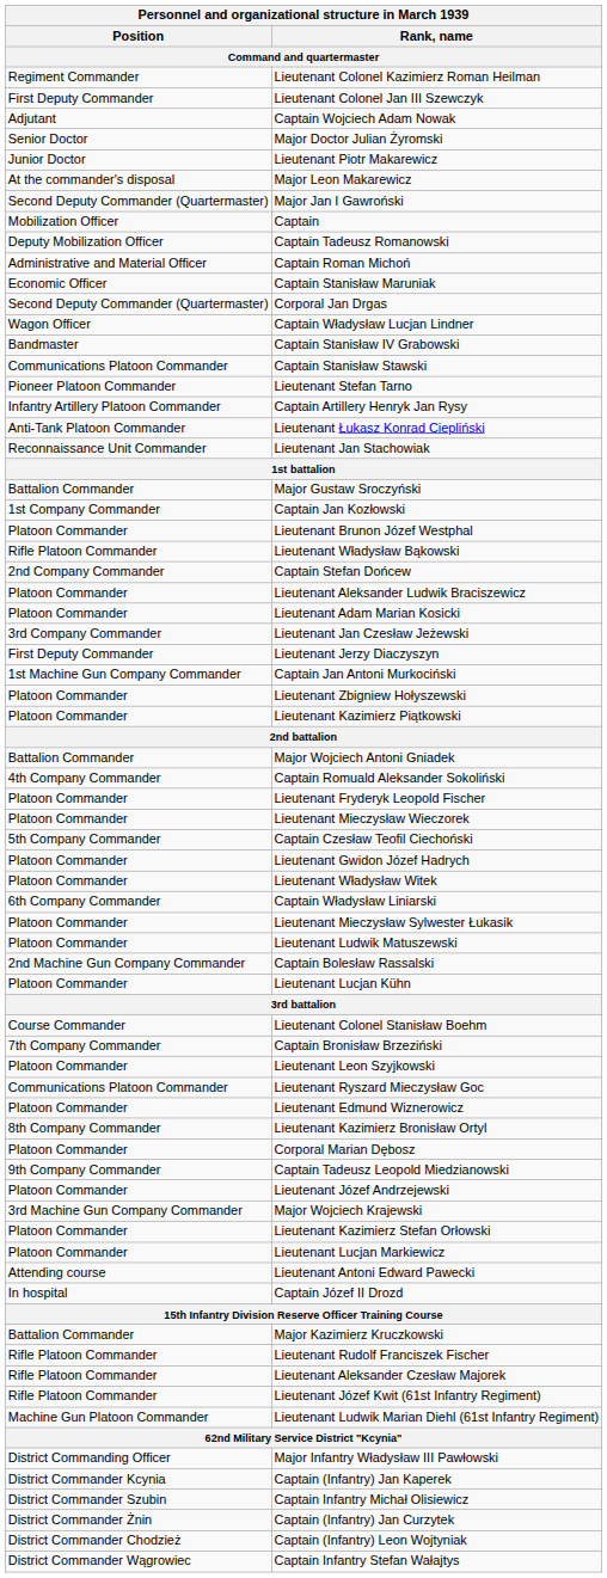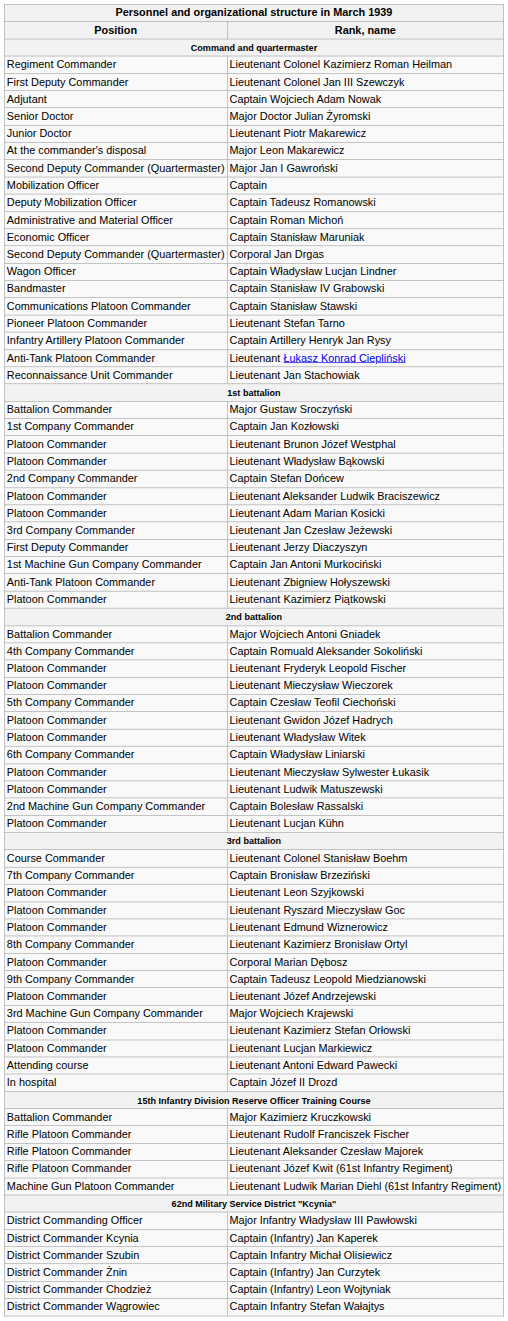Lieutenant Władysław Bąkowski | Position: Rifle Platoon Commander -> Platoon Commander
Lieutenant Zbigniew Hołyszewski | Position: Platoon Commander -> Anti-Tank Platoon Commander
Lieutenant Ryszard Mieczysław Goc | Position: Communications Platoon Commander -> Platoon Commander
